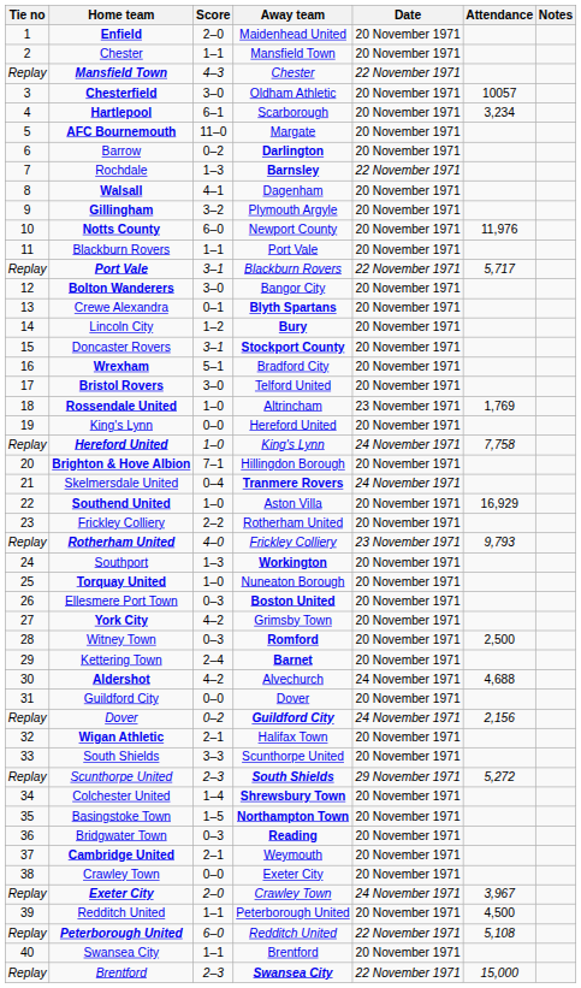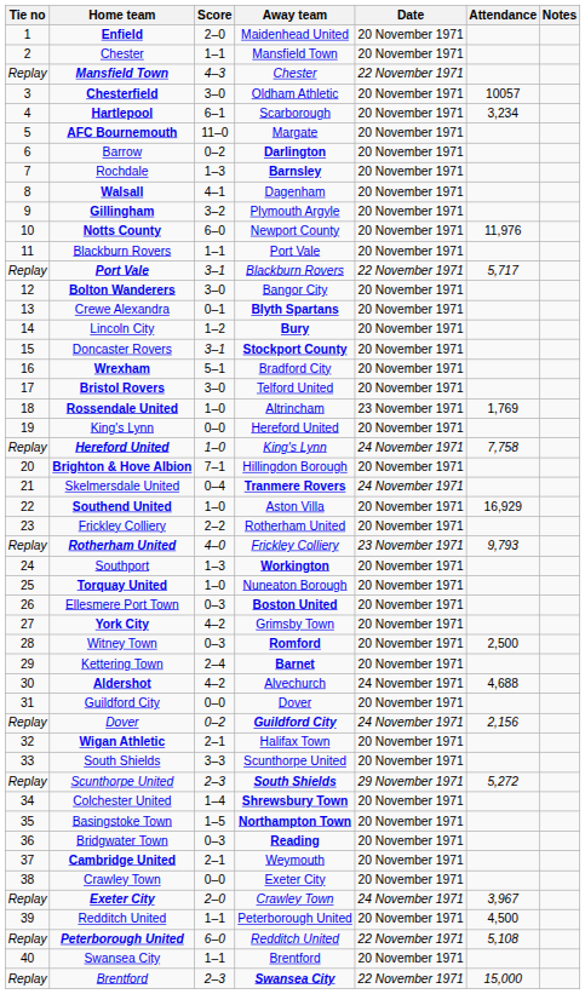Rochdale | Date: 22 November 1971 -> 20 November 1971
